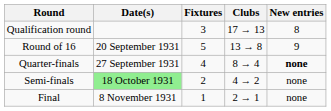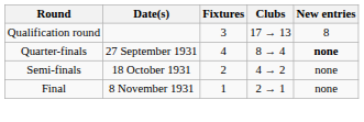- row: Round of 16 | 20 September 1931 | 5 | 13 → 8 | 9
Semi-finals | Date(s): lightgreen background -> no background
